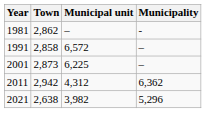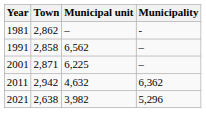1991 | Municipal unit: 6,572 -> 6,562
2001 | Town: 2,873 -> 2,871
2011 | Municipal unit: 4,312 -> 4,632
